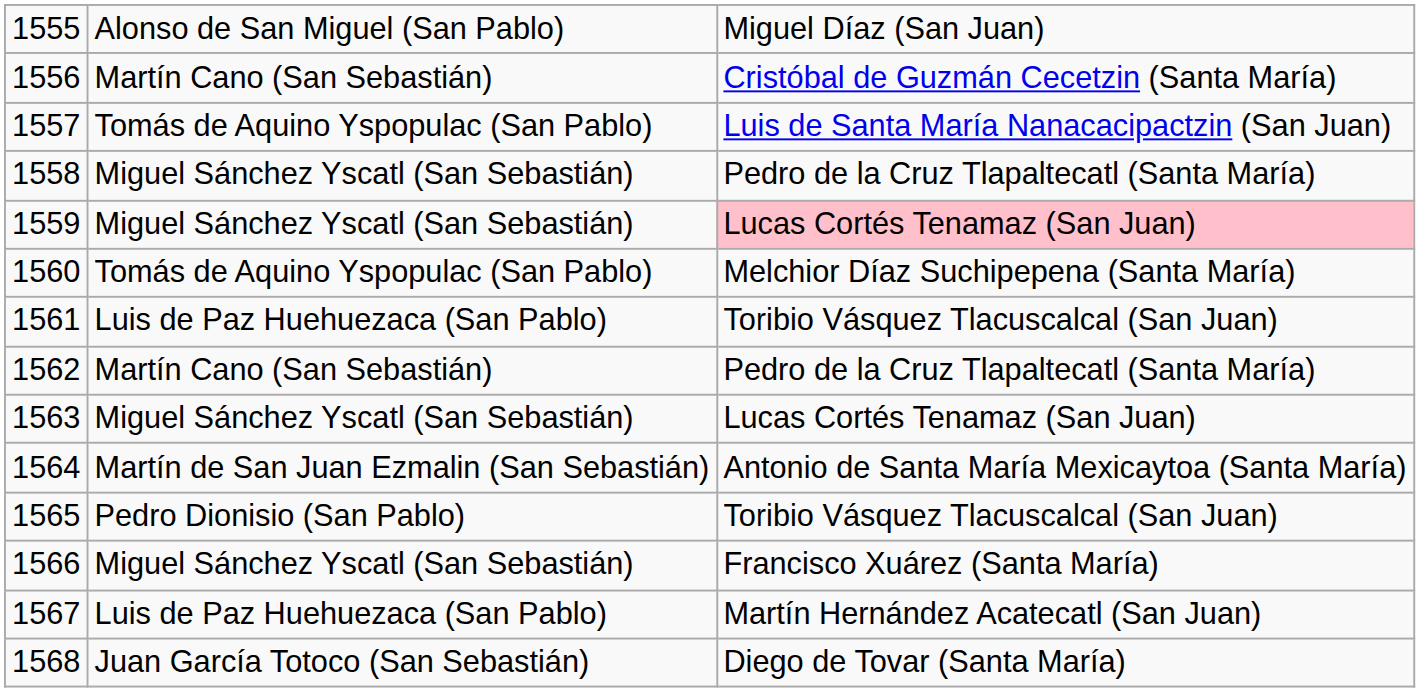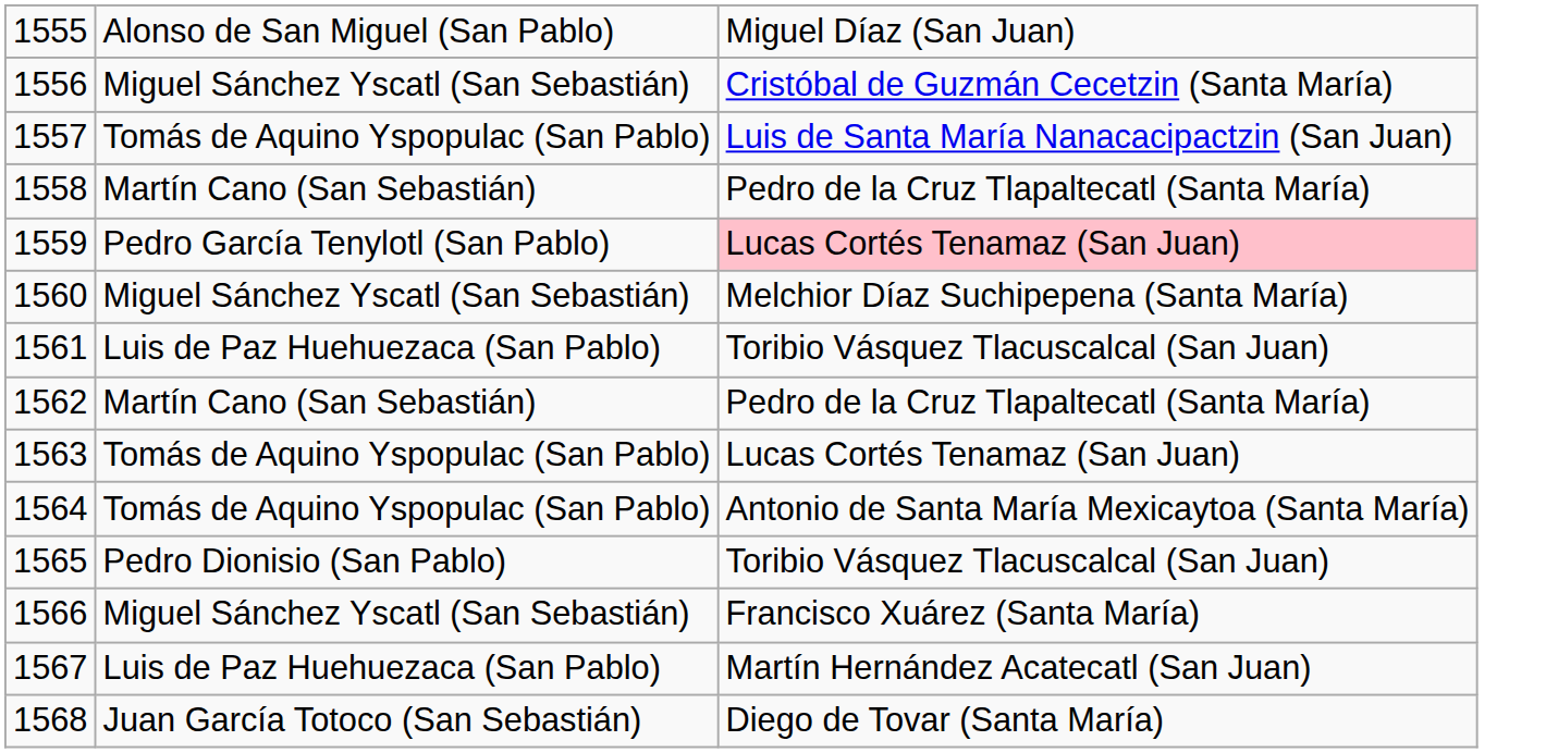1556 | column 2: Martín Cano (San Sebastián) -> Miguel Sánchez Yscatl (San Sebastián)
1558 | column 2: Miguel Sánchez Yscatl (San Sebastián) -> Martín Cano (San Sebastián)
1559 | column 2: Miguel Sánchez Yscatl (San Sebastián) -> Pedro García Tenylotl (San Pablo)
1560 | column 2: Tomás de Aquino Yspopulac (San Pablo) -> Miguel Sánchez Yscatl (San Sebastián)
1563 | column 2: Miguel Sánchez Yscatl (San Sebastián) -> Tomás de Aquino Yspopulac (San Pablo)
1564 | column 2: Martín de San Juan Ezmalin (San Sebastián) -> Tomás de Aquino Yspopulac (San Pablo)
